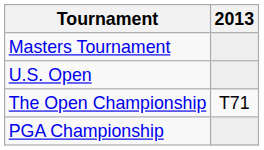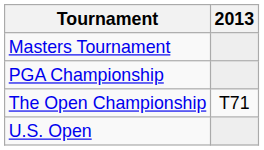rows swapped: U.S. Open <-> PGA Championship
